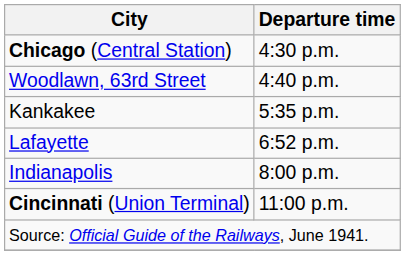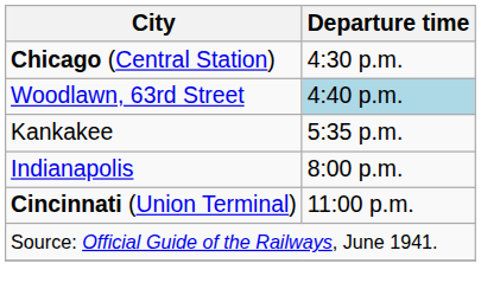Woodlawn, 63rd Street | Departure time: no background -> lightblue background
- row: Lafayette | 6:52 p.m.
